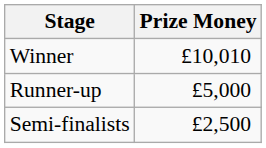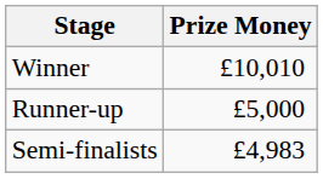Semi-finalists | Prize Money: £2,500 -> £4,983
